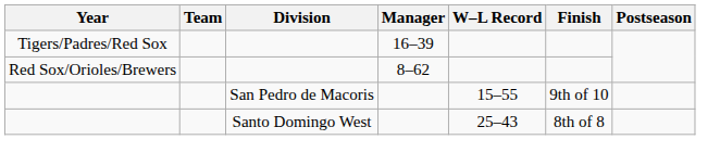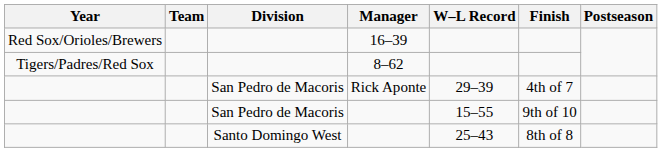16–39 | Year: Tigers/Padres/Red Sox -> Red Sox/Orioles/Brewers
8–62 | Year: Red Sox/Orioles/Brewers -> Tigers/Padres/Red Sox
+ row: San Pedro de Macoris | Rick Aponte | 29–39 | 4th of 7
